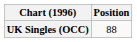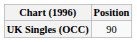UK Singles (OCC) | Position: 88 -> 90
